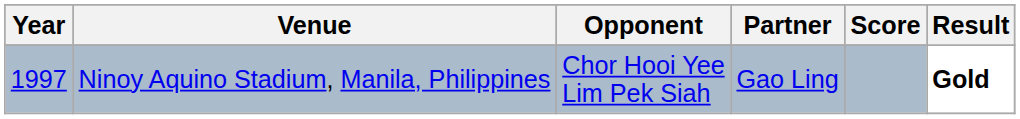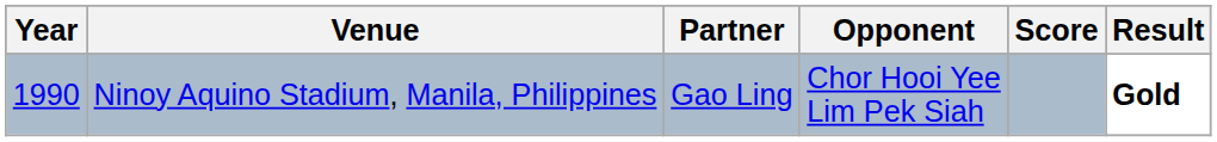columns swapped: Partner <-> Opponent
Ninoy Aquino Stadium, Manila, Philippines | Year: 1997 -> 1990
